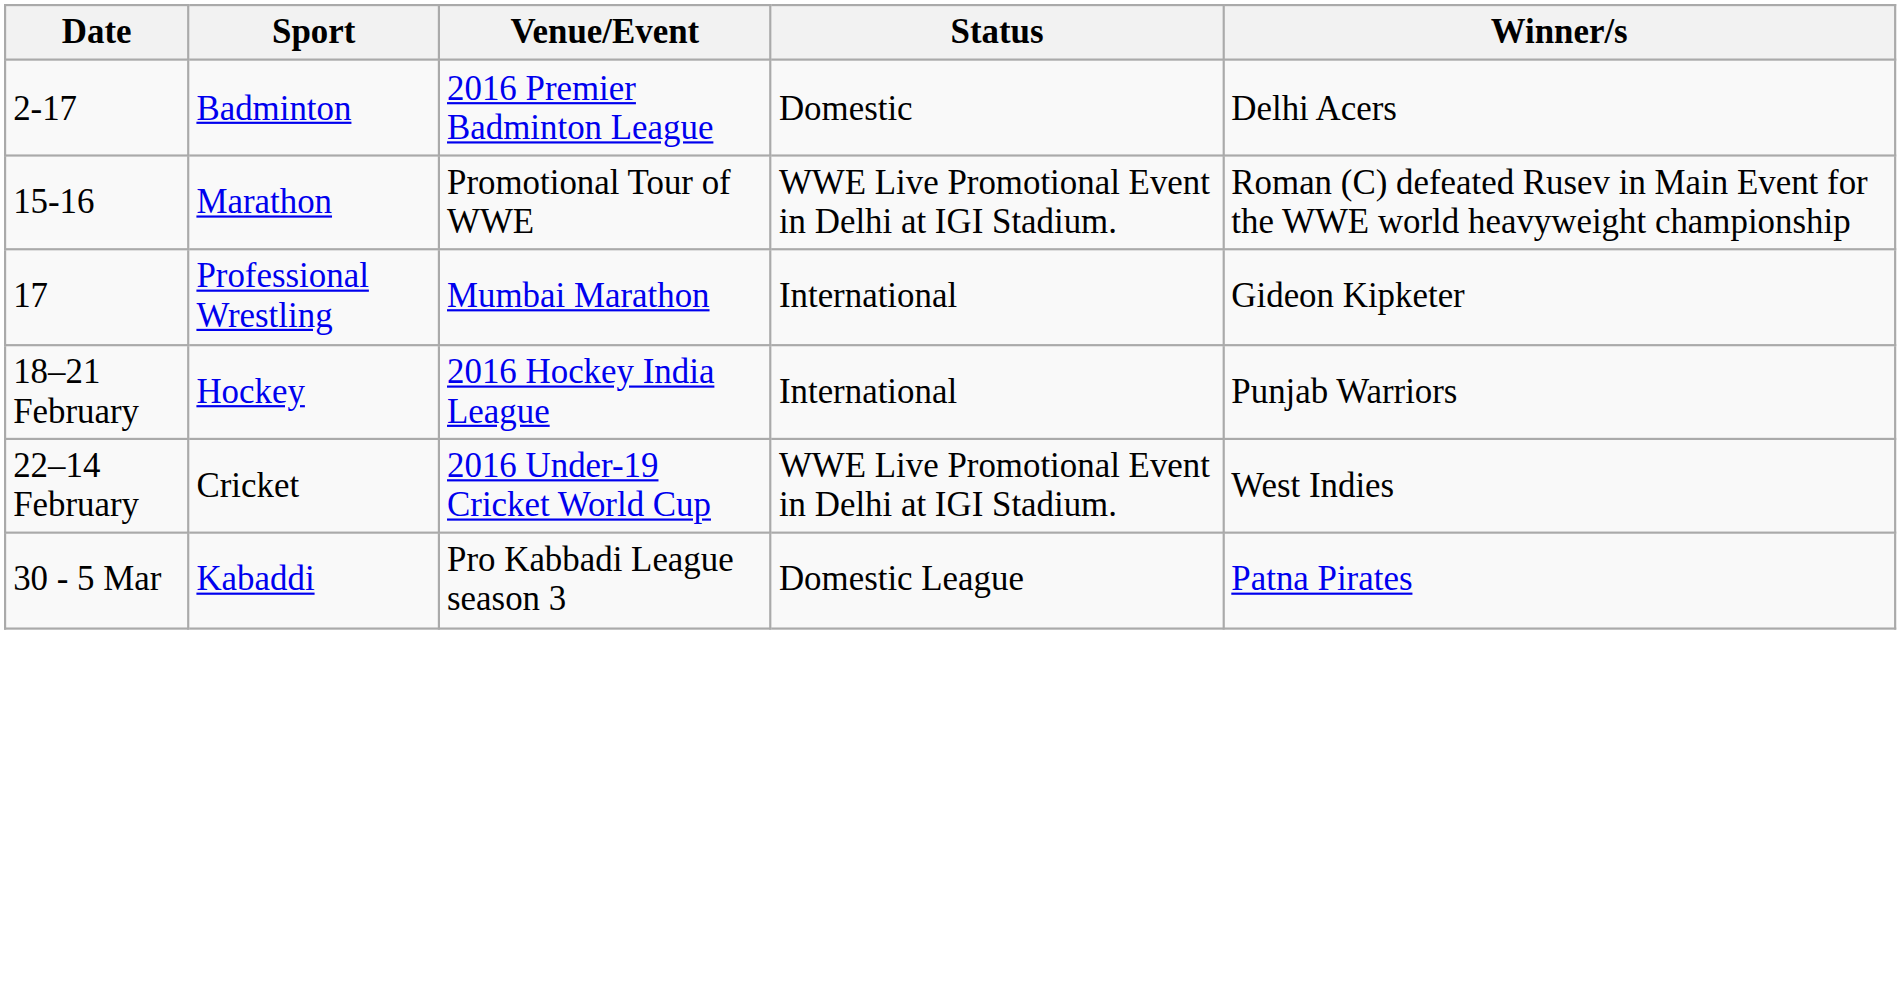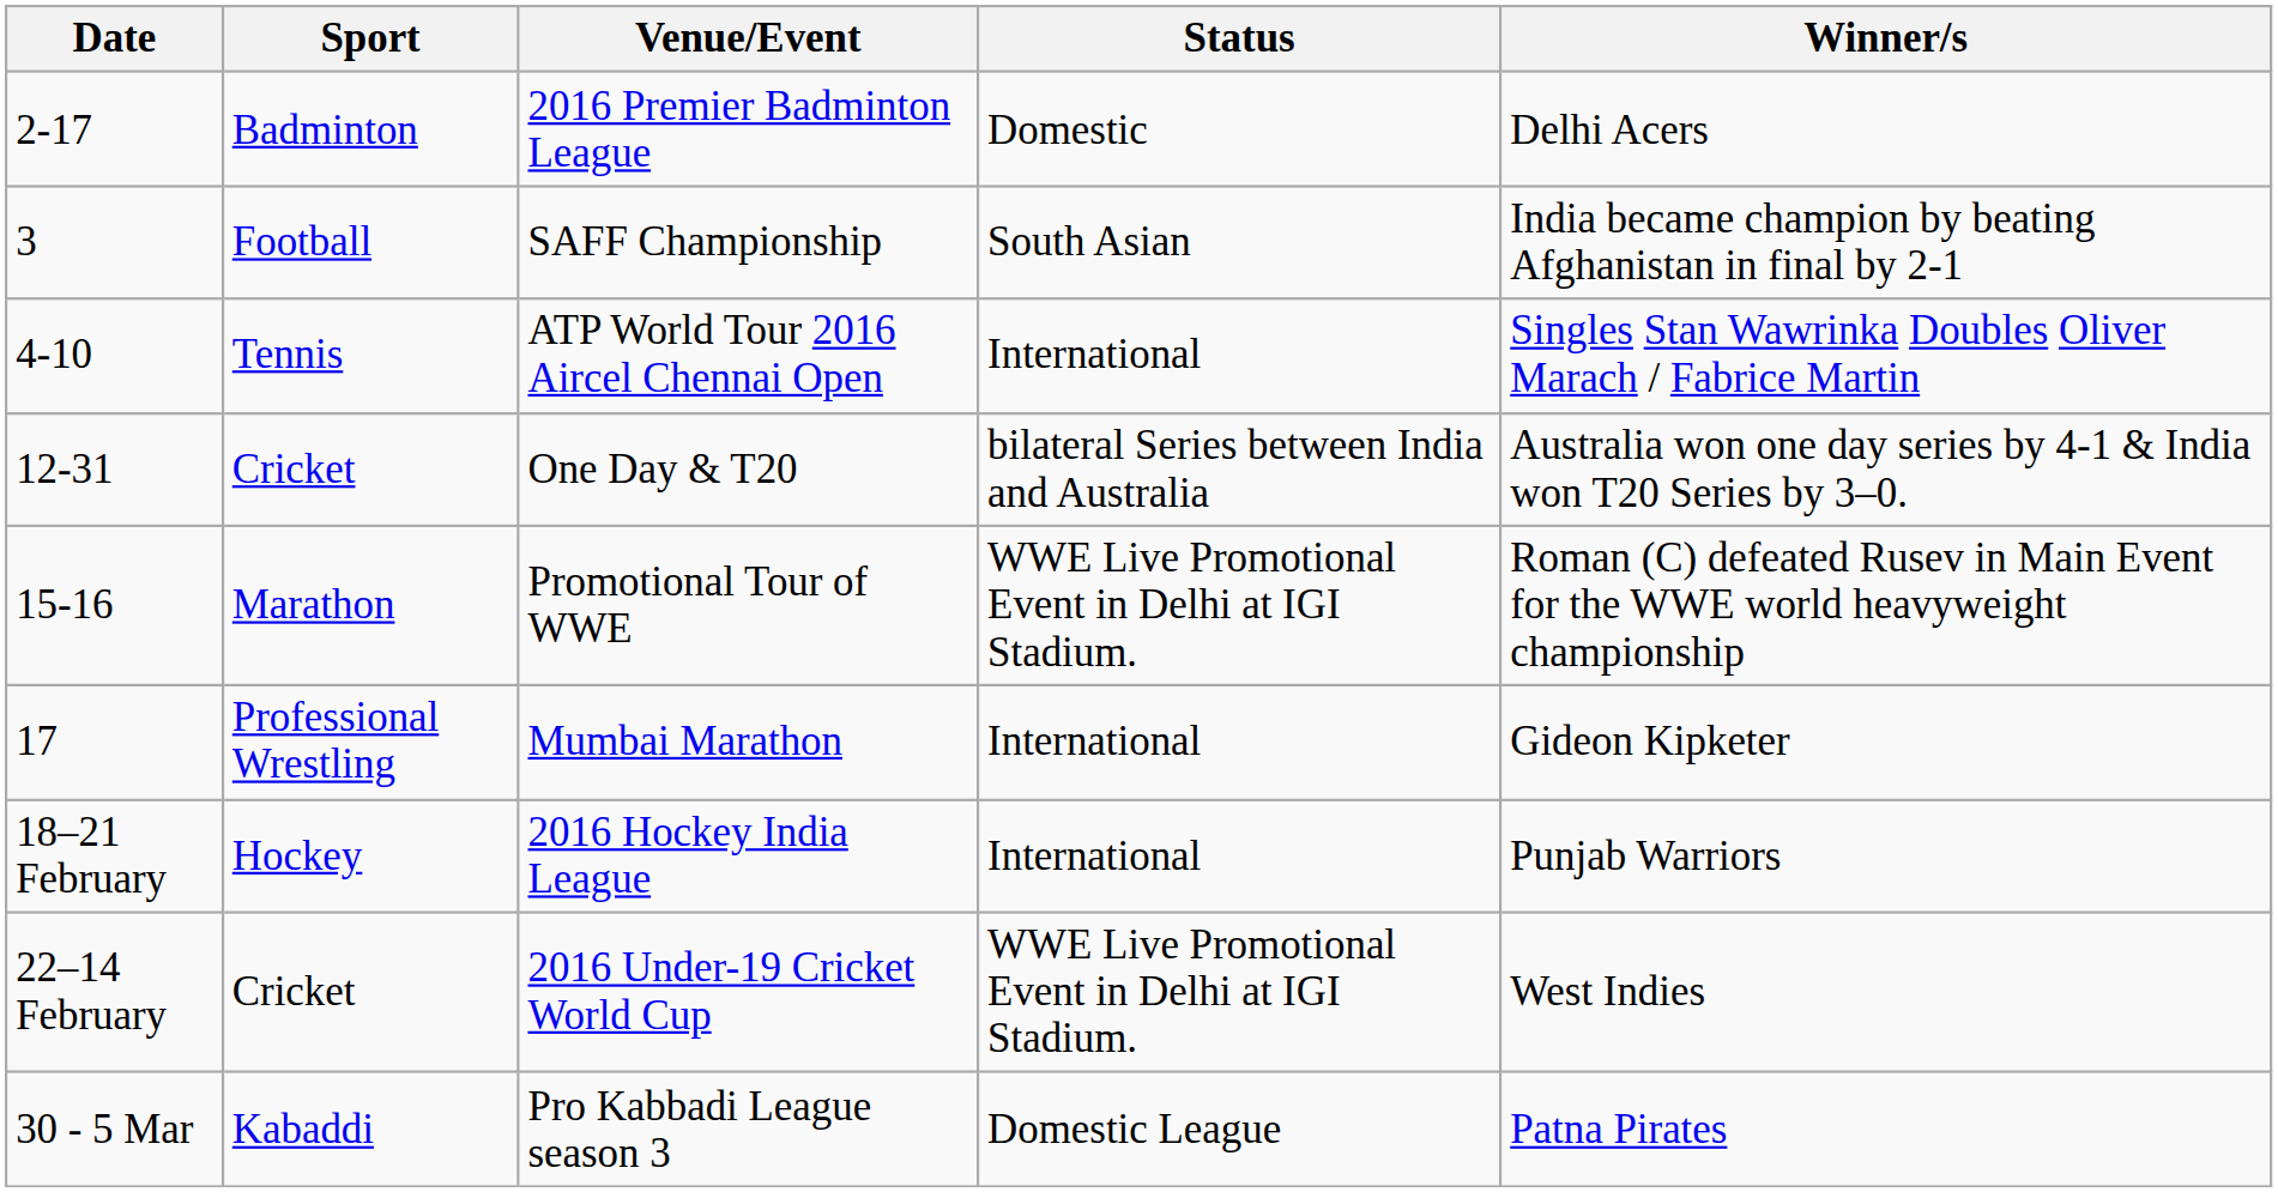+ row: 3 | Football | SAFF Championship | South Asian | India became champion by beating Afghanistan in final by 2-1
+ row: 4-10 | Tennis | ATP World Tour 2016 Aircel Chennai Open | International | Singles Stan Wawrinka Doubles Oliver Marach / Fabrice Martin
+ row: 12-31 | Cricket | One Day & T20 | bilateral Series between India and Australia | Australia won one day series by 4-1 & India won T20 Series by 3–0.
